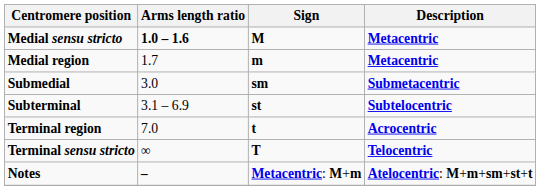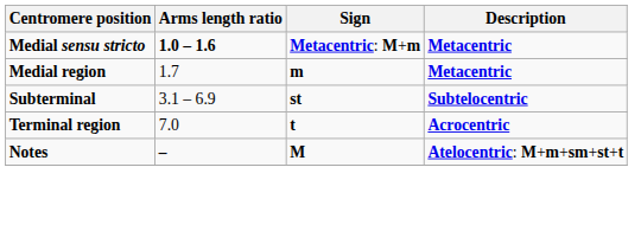Medial sensu stricto | Sign: M -> Metacentric: M+m
- row: Submedial | 3.0 | sm | Submetacentric
- row: Terminal sensu stricto | ∞ | T | Telocentric
Notes | Sign: Metacentric: M+m -> M
